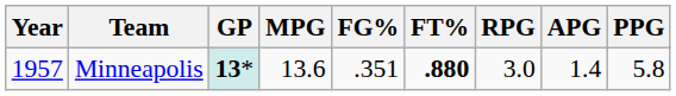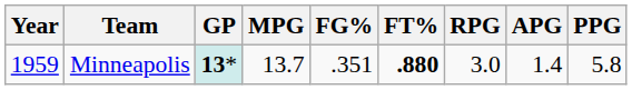Minneapolis | Year: 1957 -> 1959
Minneapolis | MPG: 13.6 -> 13.7
